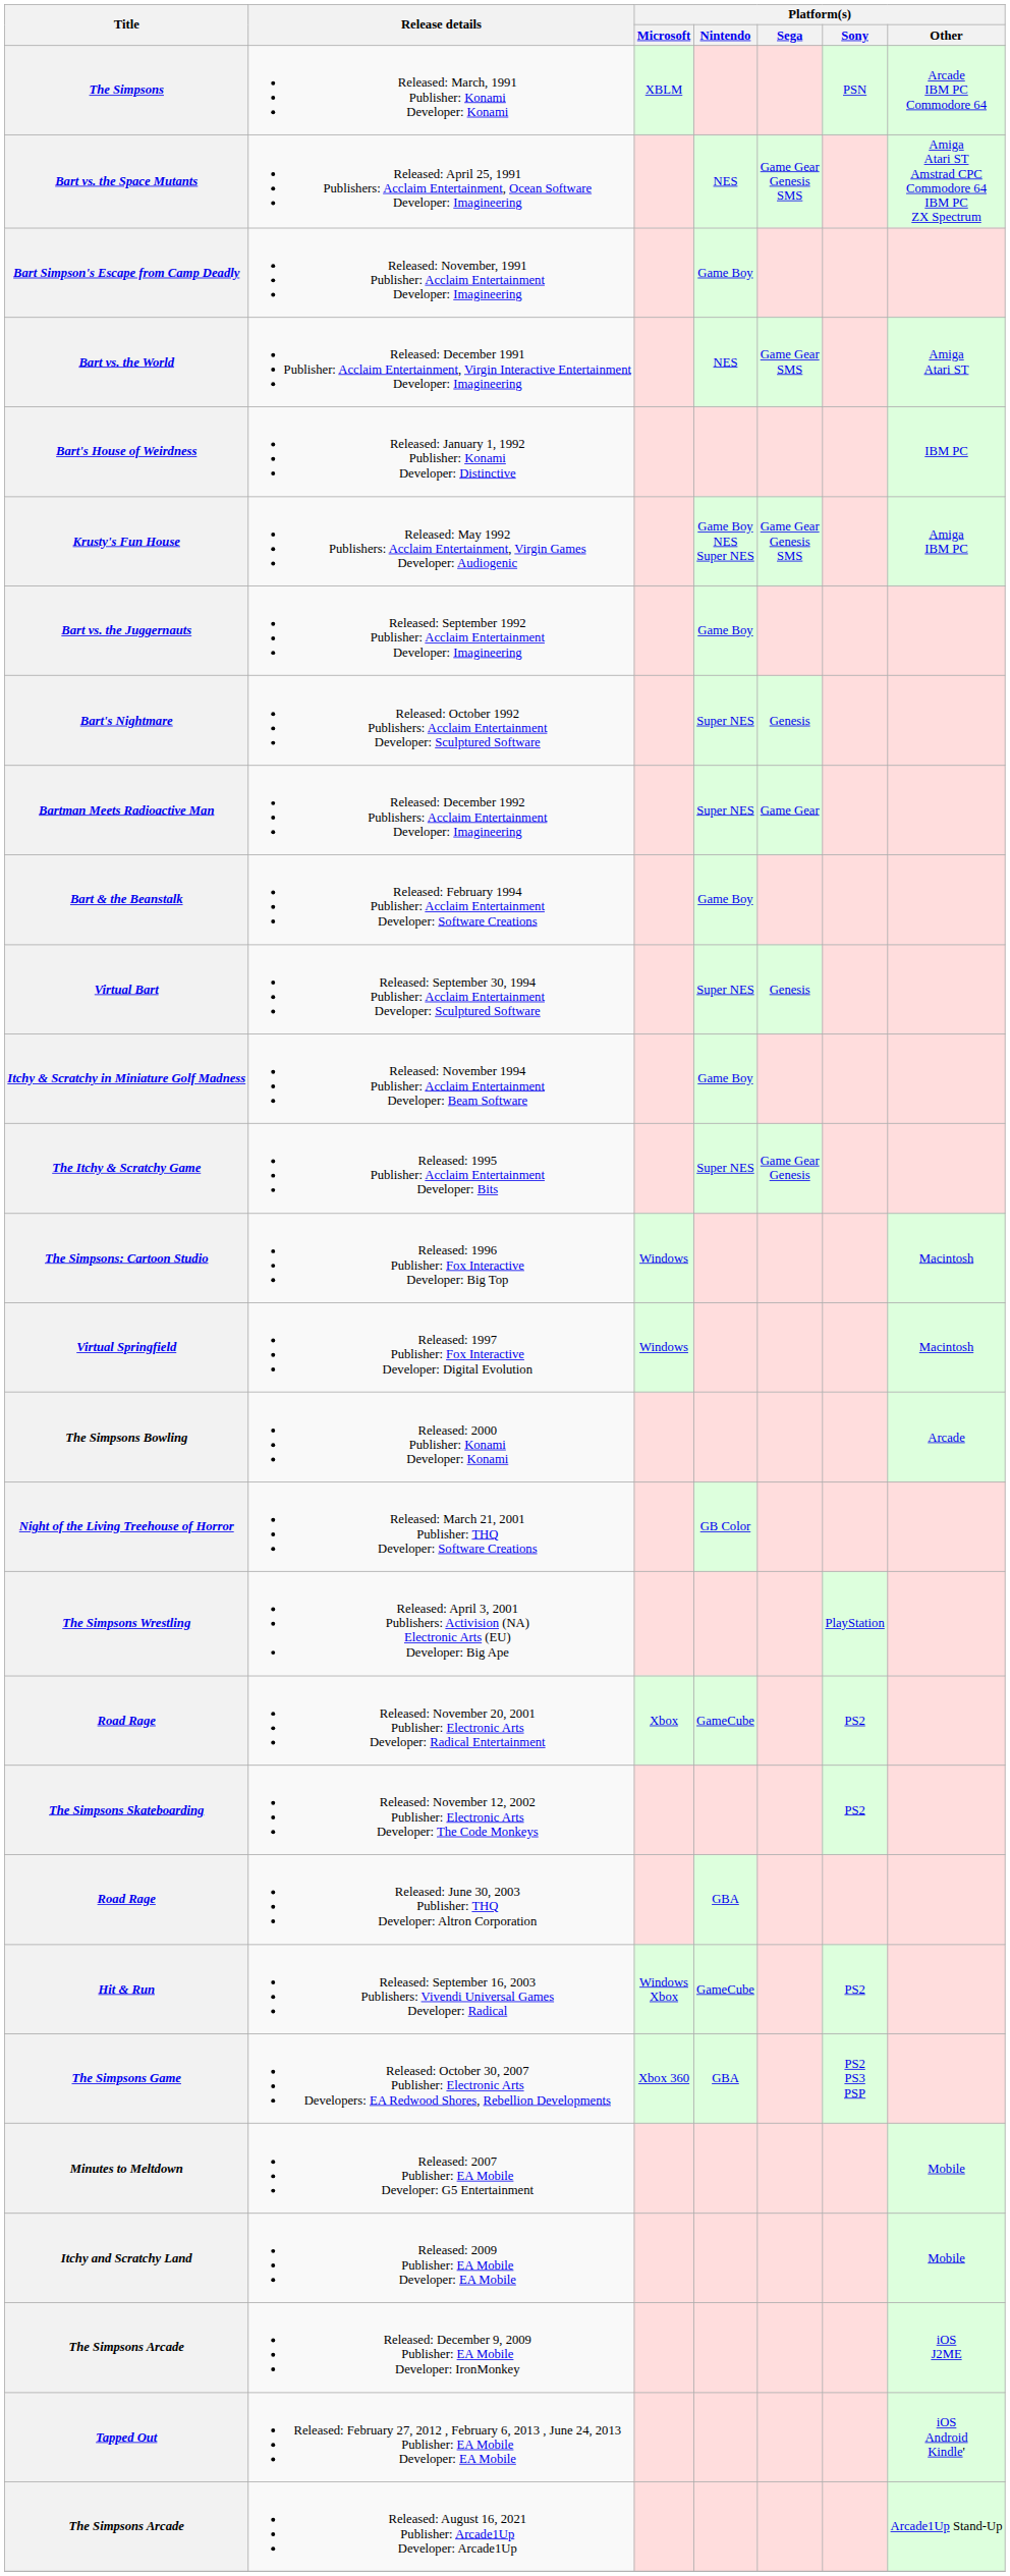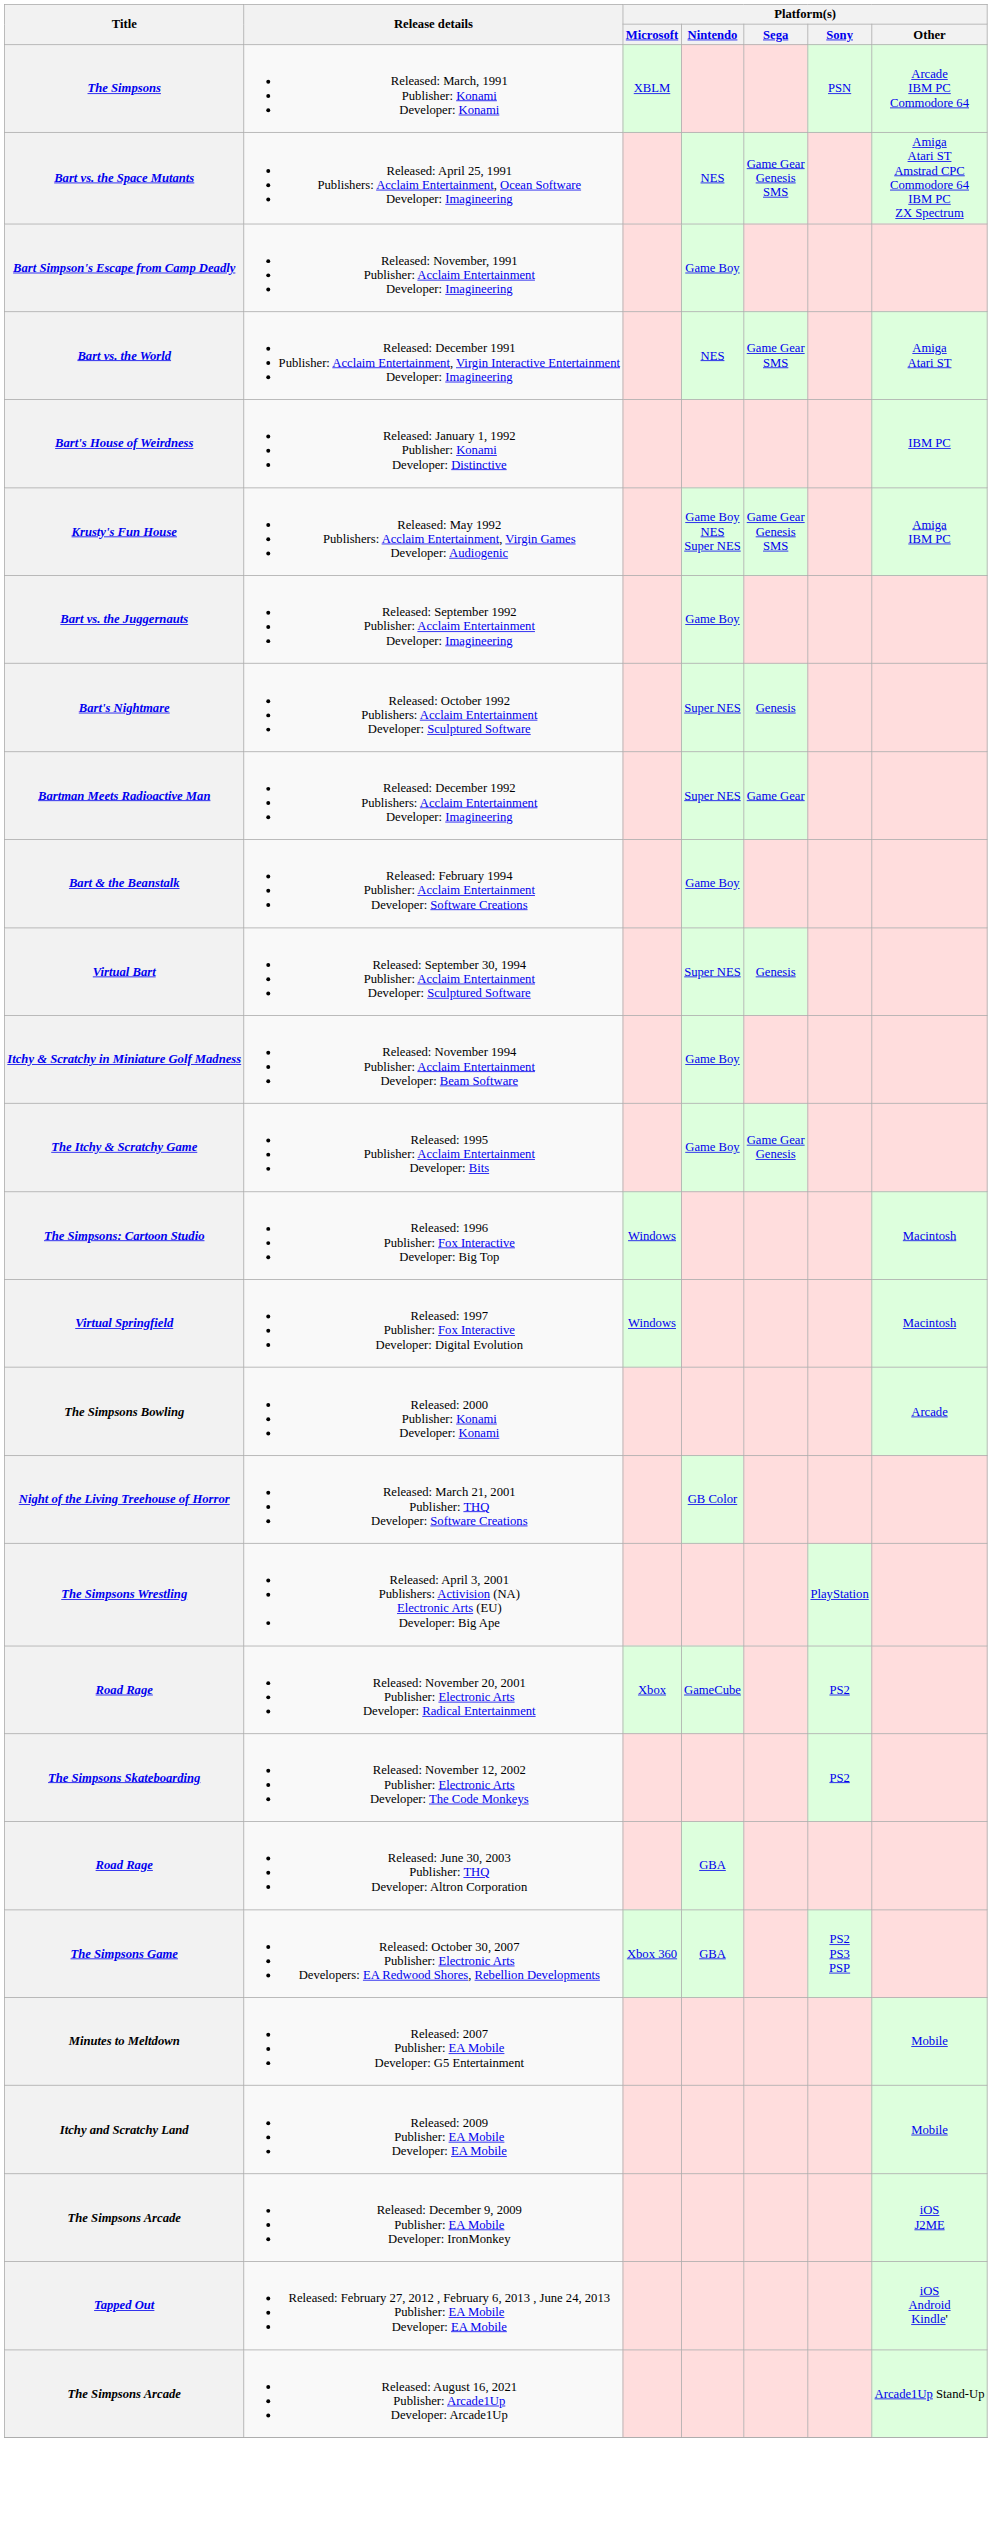The Itchy & Scratchy Game | Platform(s) / Nintendo: Super NES -> Game Boy
- row: Hit & Run | Released: September 16, 2003 Publishers: Vivendi Universal Games Developer: Radical | Windows Xbox | GameCube | PS2
